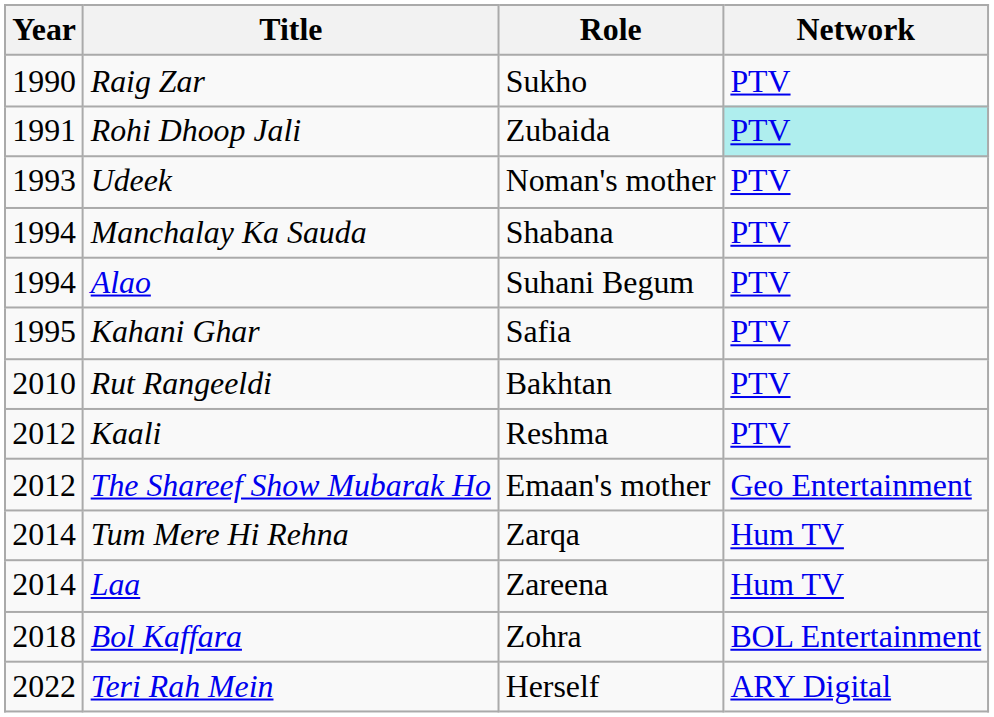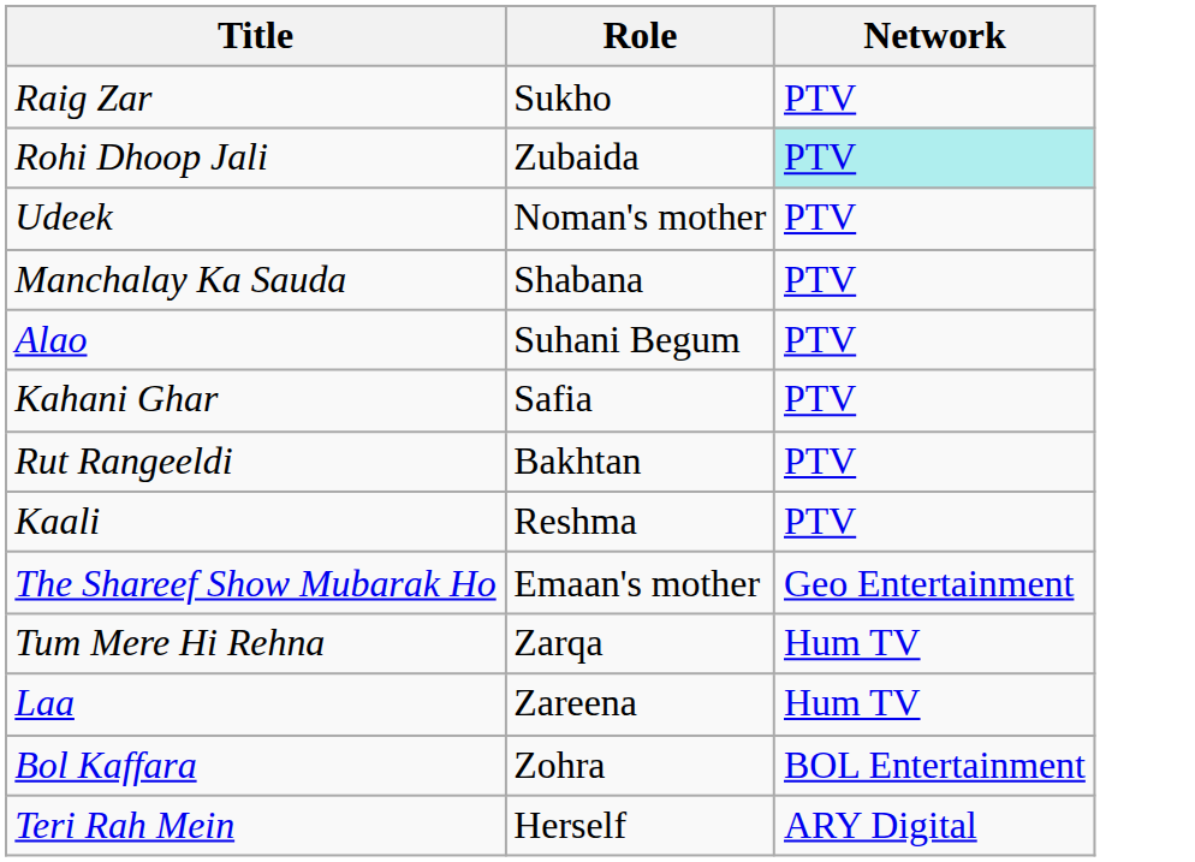- column: Year | 1990 | 1991 | 1993 | 1994 | 1994 | 1995 | 2010 | 2012 | 2012 | 2014 | 2014 | 2018 | 2022
